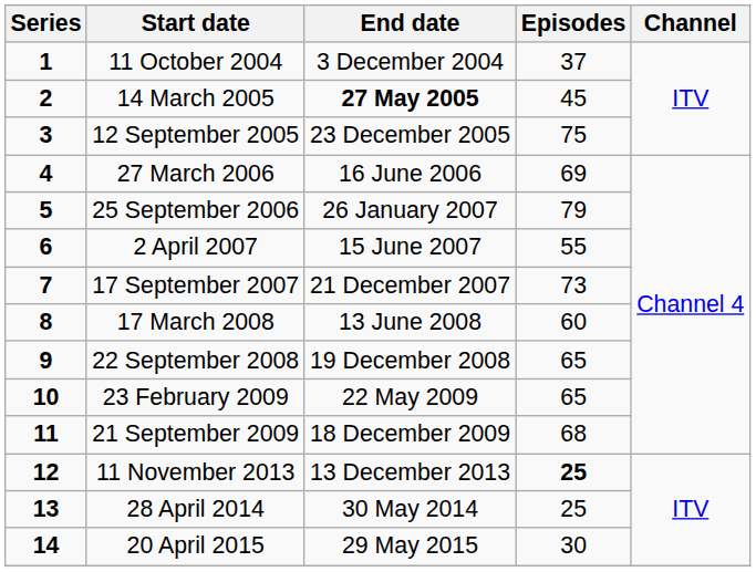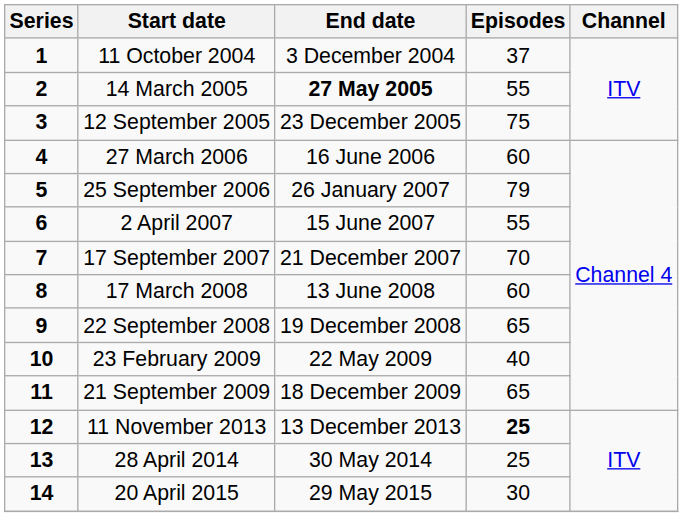14 March 2005 | Episodes: 45 -> 55
27 March 2006 | Episodes: 69 -> 60
17 September 2007 | Episodes: 73 -> 70
23 February 2009 | Episodes: 65 -> 40
21 September 2009 | Episodes: 68 -> 65
